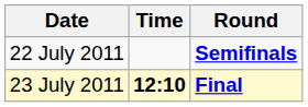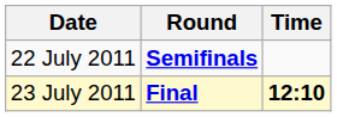columns swapped: Time <-> Round
